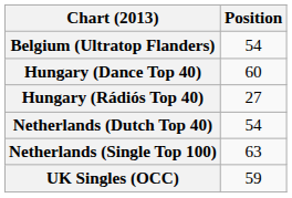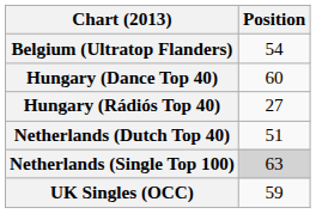Netherlands (Dutch Top 40) | Position: 54 -> 51
Netherlands (Single Top 100) | Position: no background -> lightgrey background
